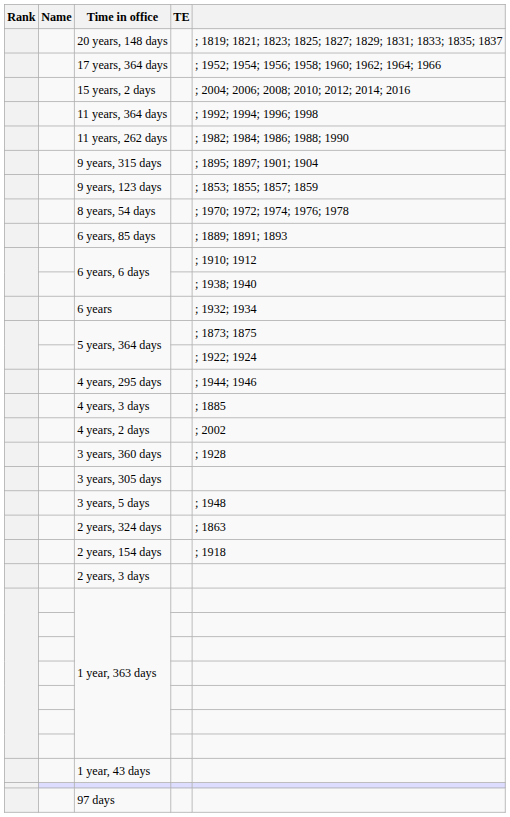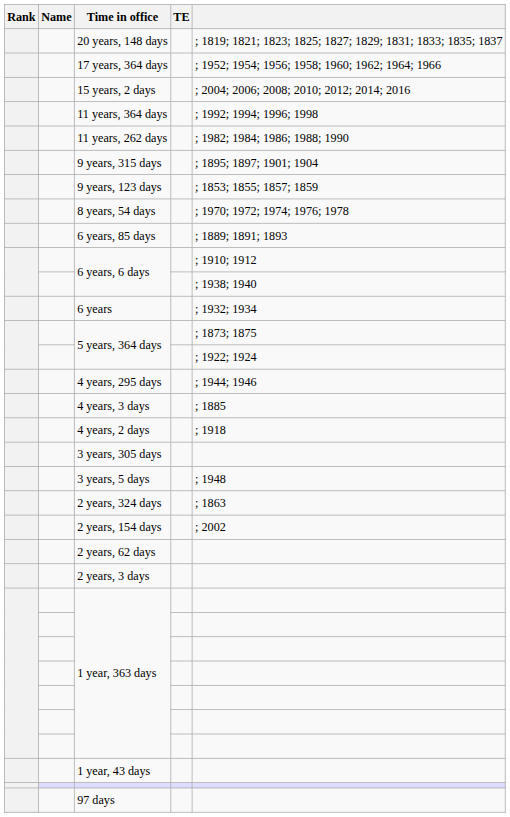4 years, 2 days | column 5: ; 2002 -> ; 1918
- row: 3 years, 360 days | ; 1928
2 years, 154 days | column 5: ; 1918 -> ; 2002
+ row: 2 years, 62 days
